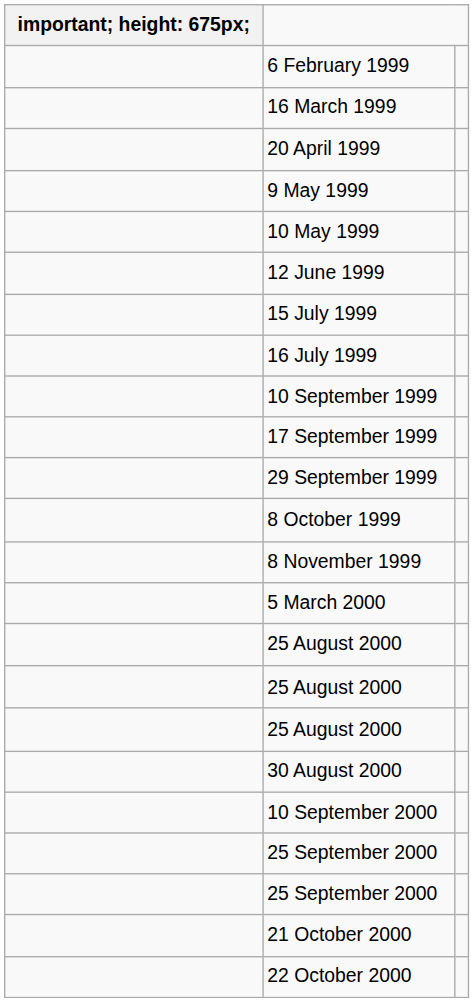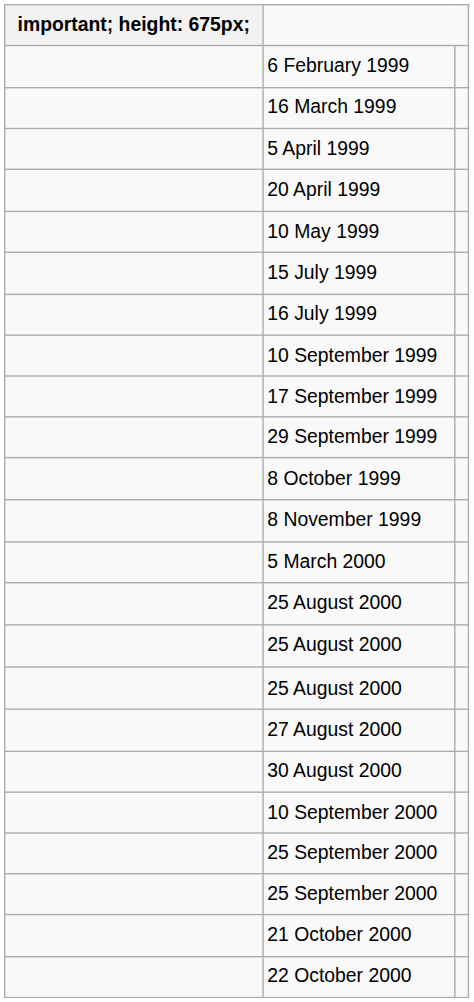+ row: 5 April 1999
- row: 9 May 1999
- row: 12 June 1999
+ row: 27 August 2000
